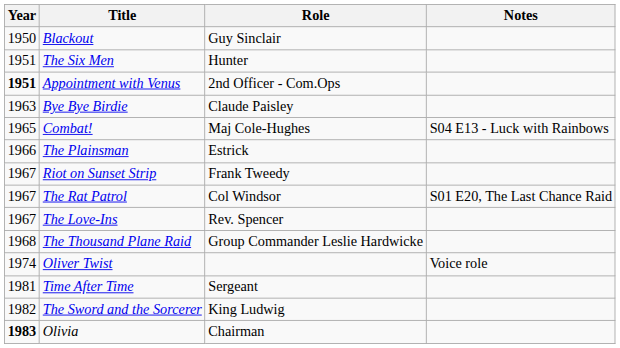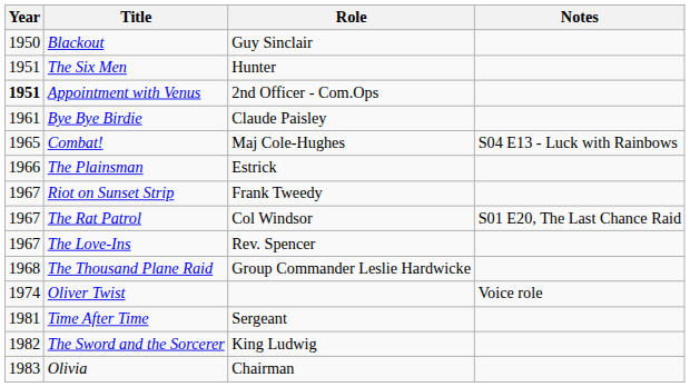Bye Bye Birdie | Year: 1963 -> 1961
Olivia | Year: bold -> normal
